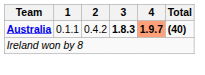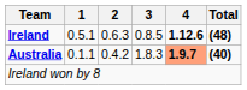+ row: Ireland | 0.5.1 | 0.6.3 | 0.8.5 | 1.12.6 | (48)
Australia | 3: bold -> normal
